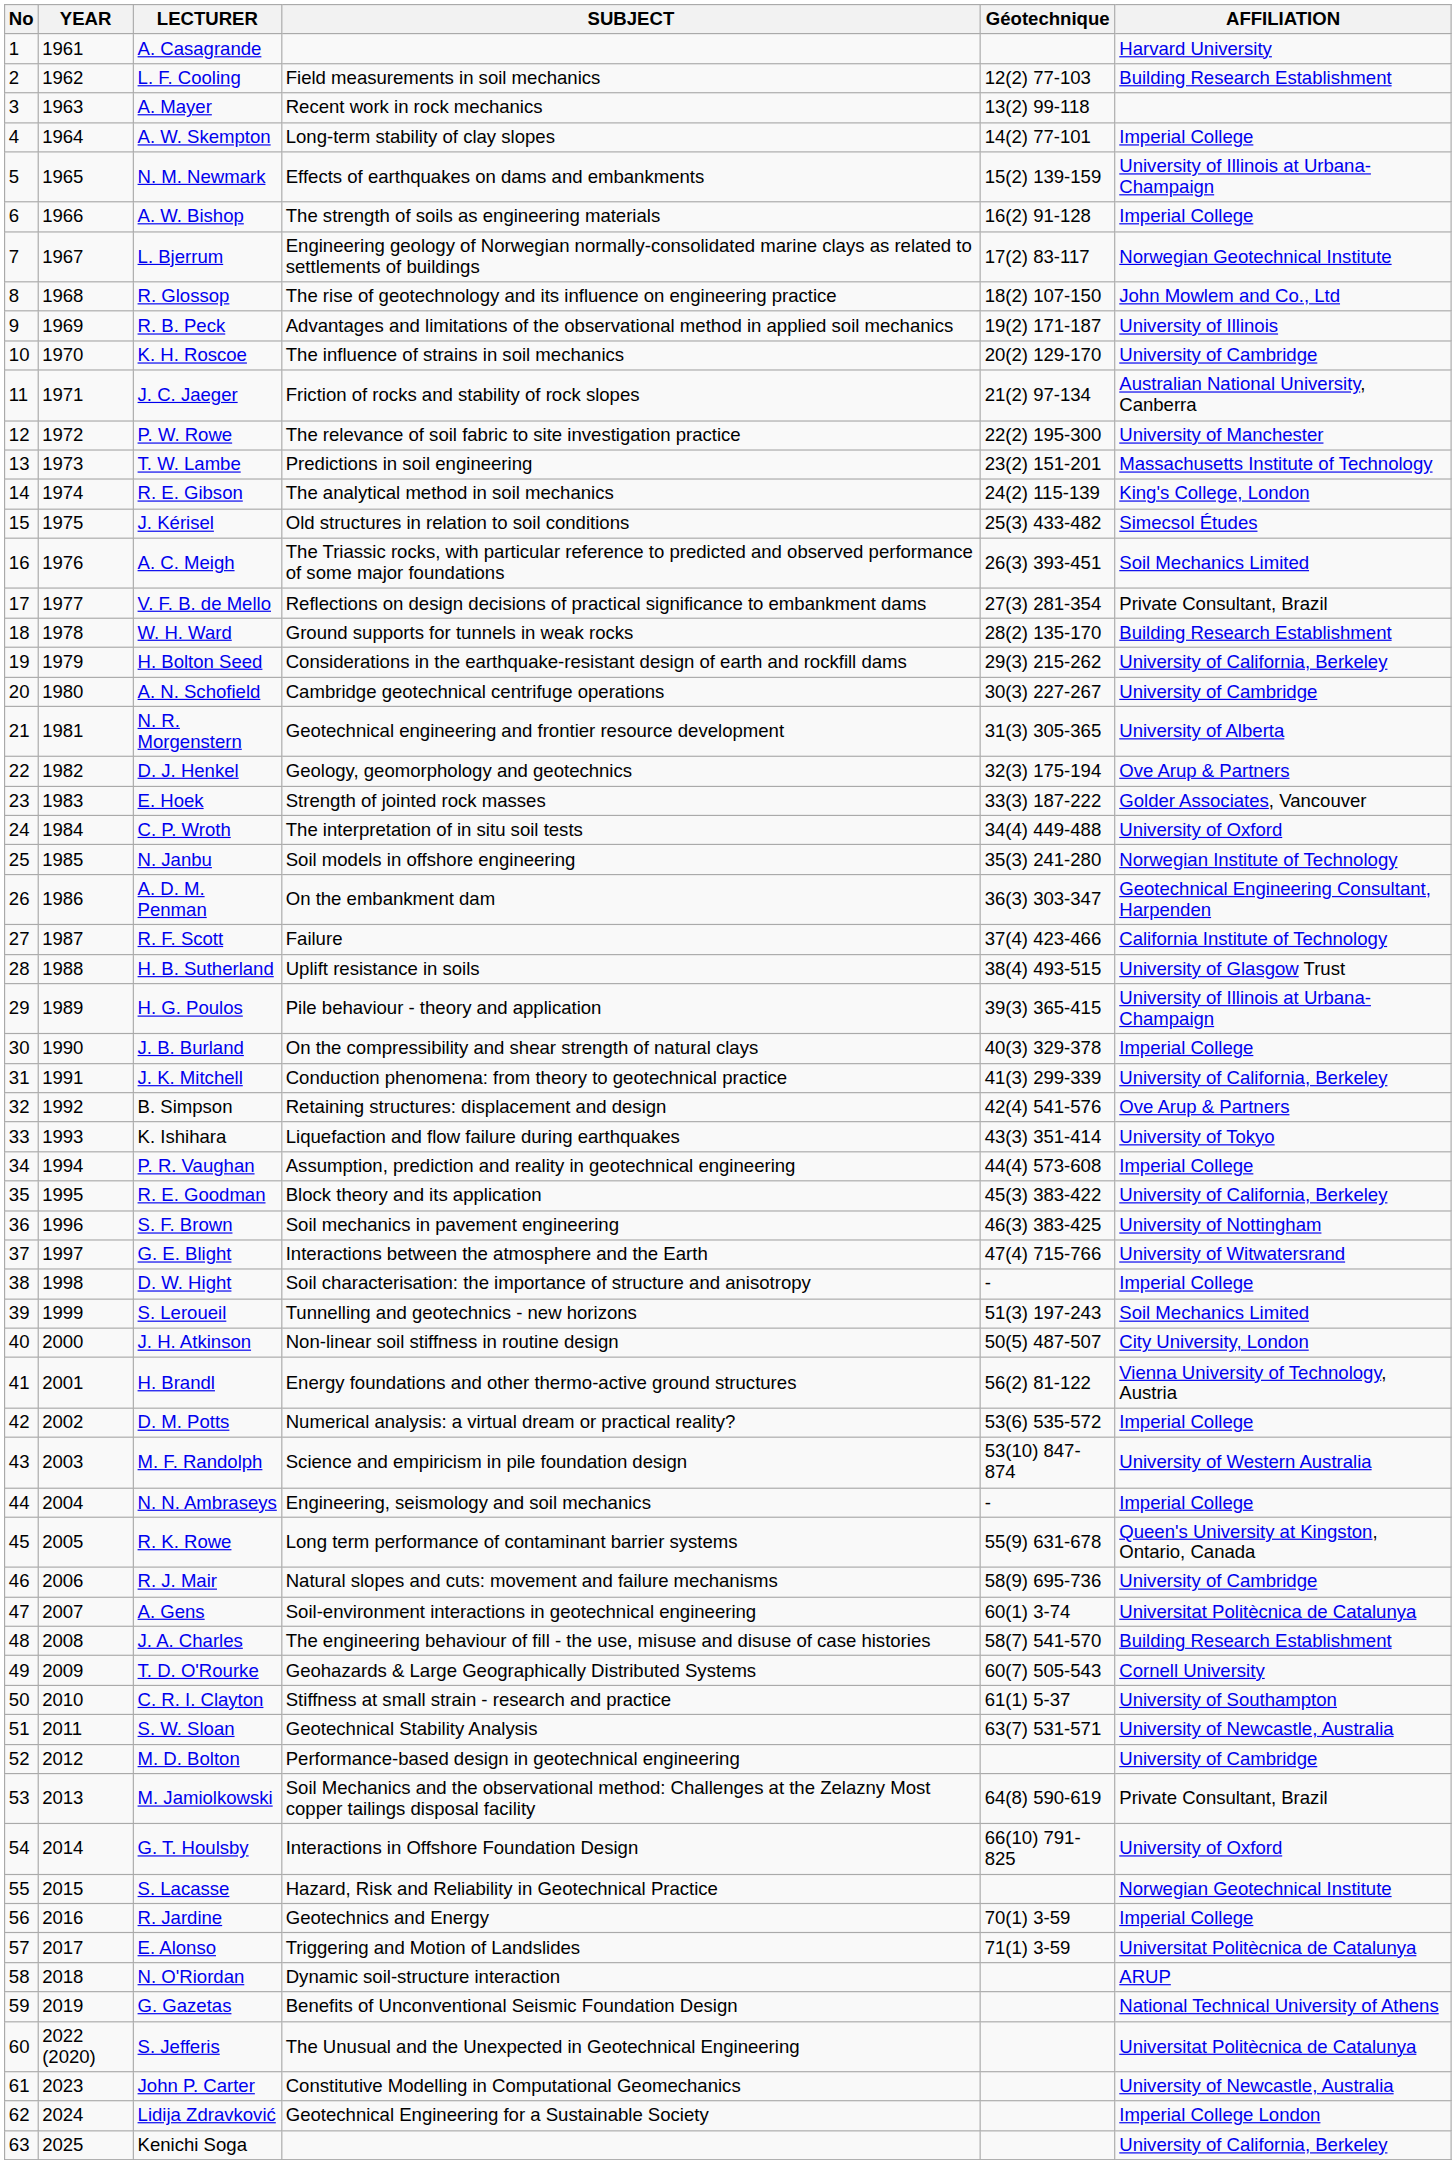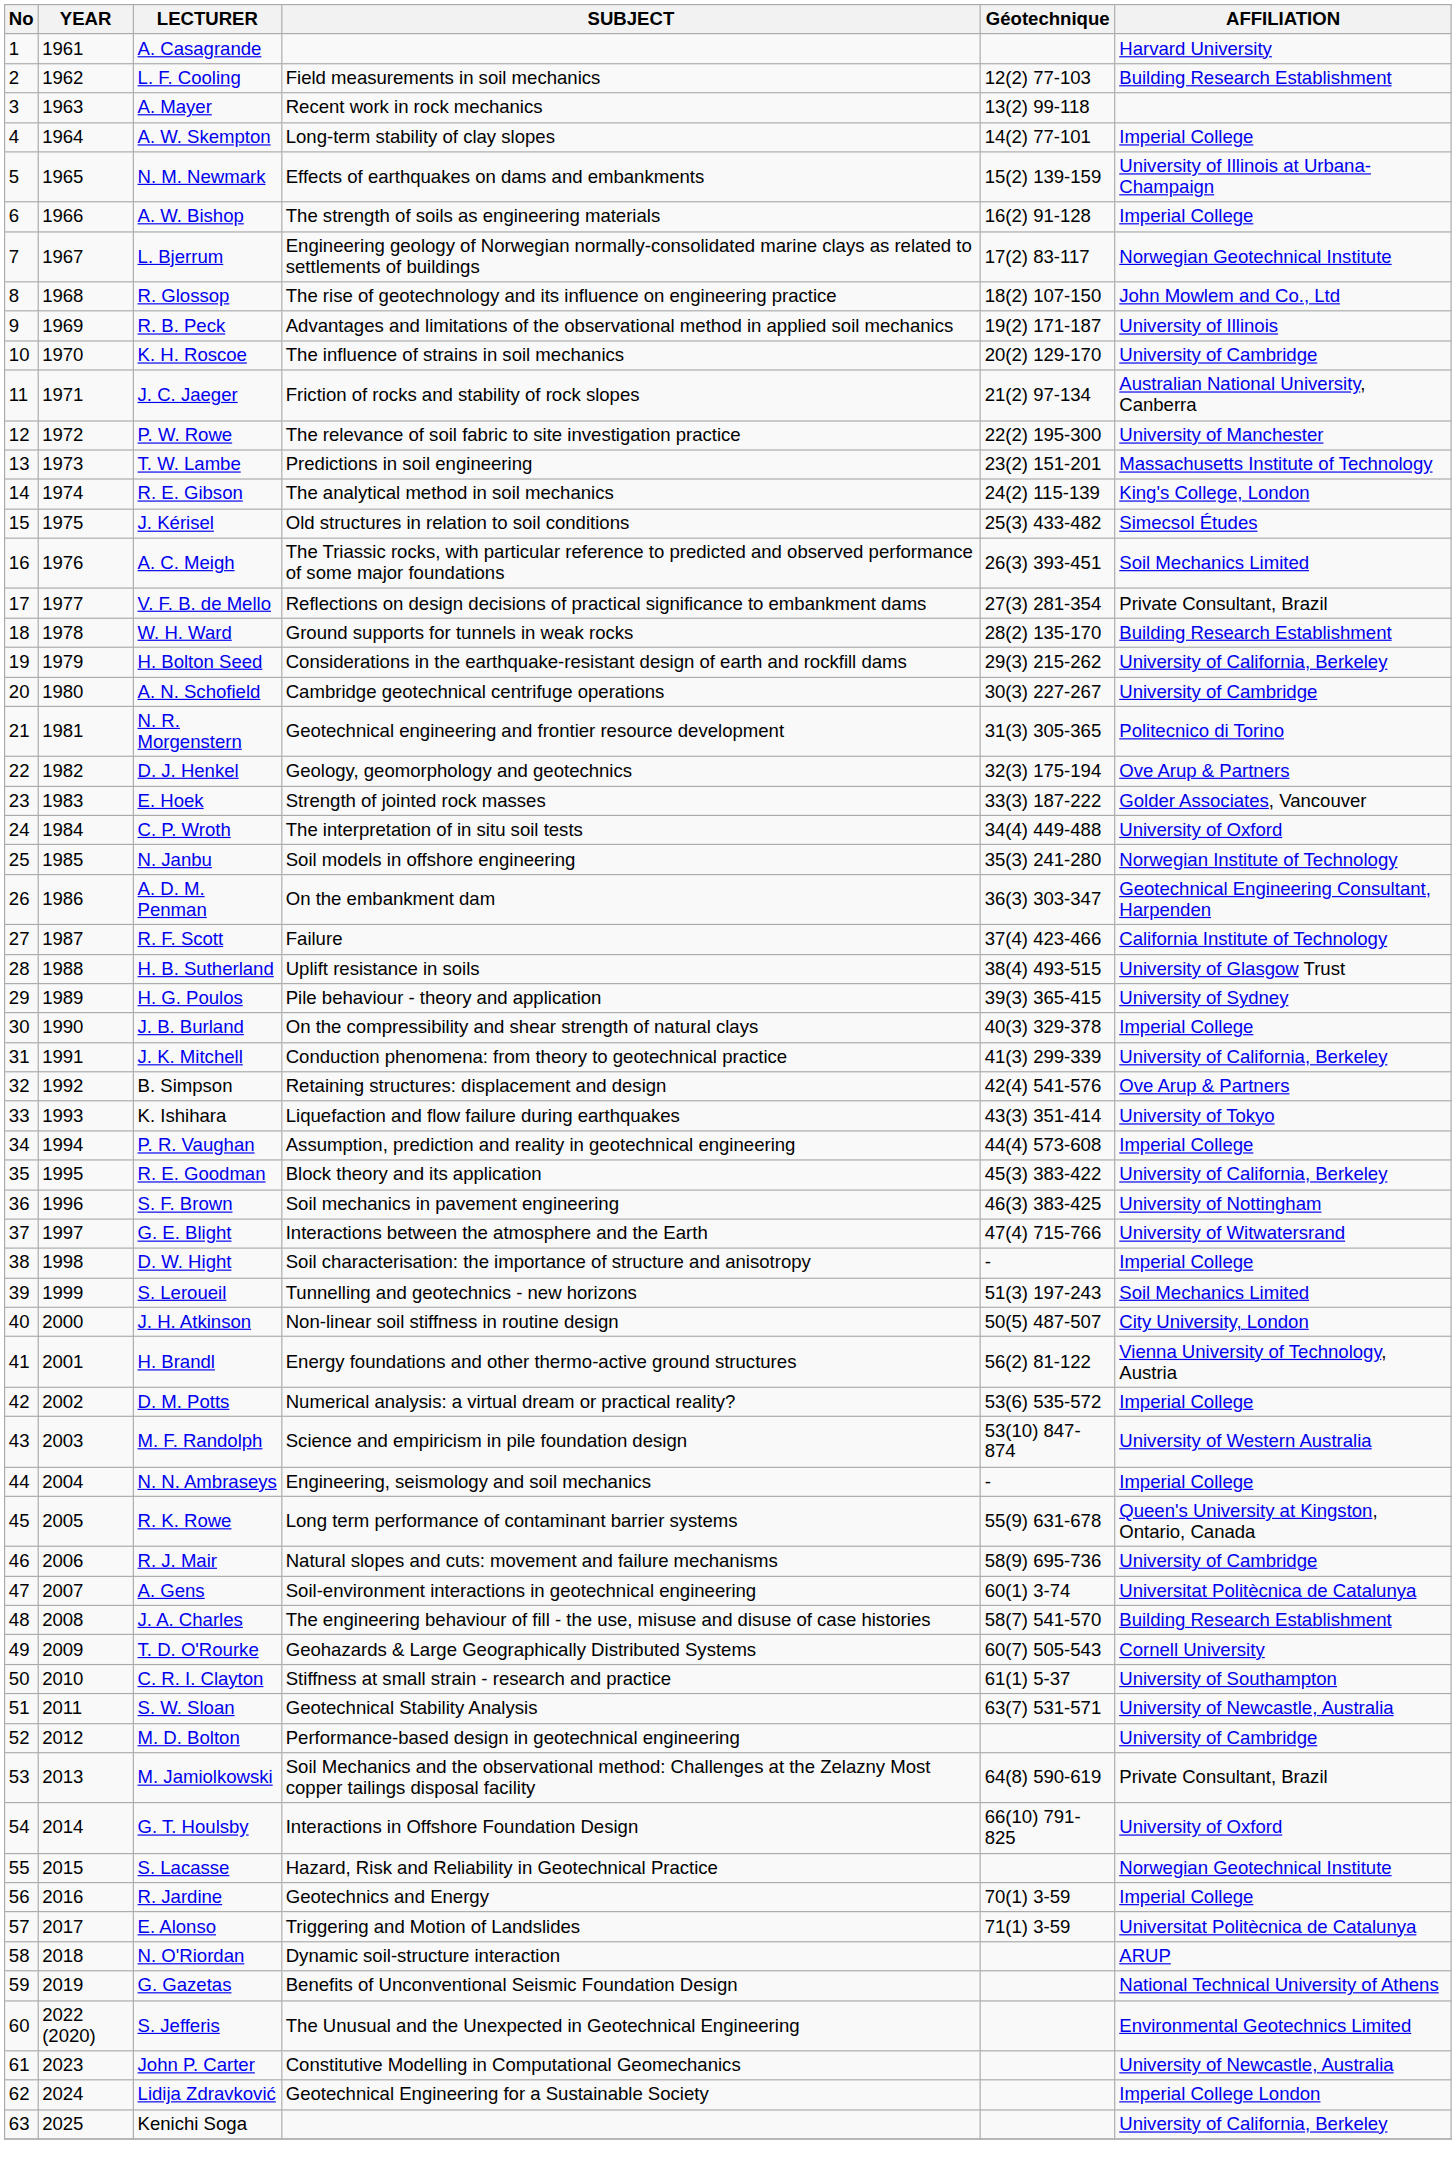N. R. Morgenstern | AFFILIATION: University of Alberta -> Politecnico di Torino
H. G. Poulos | AFFILIATION: University of Illinois at Urbana-Champaign -> University of Sydney
S. Jefferis | AFFILIATION: Universitat Politècnica de Catalunya -> Environmental Geotechnics Limited
